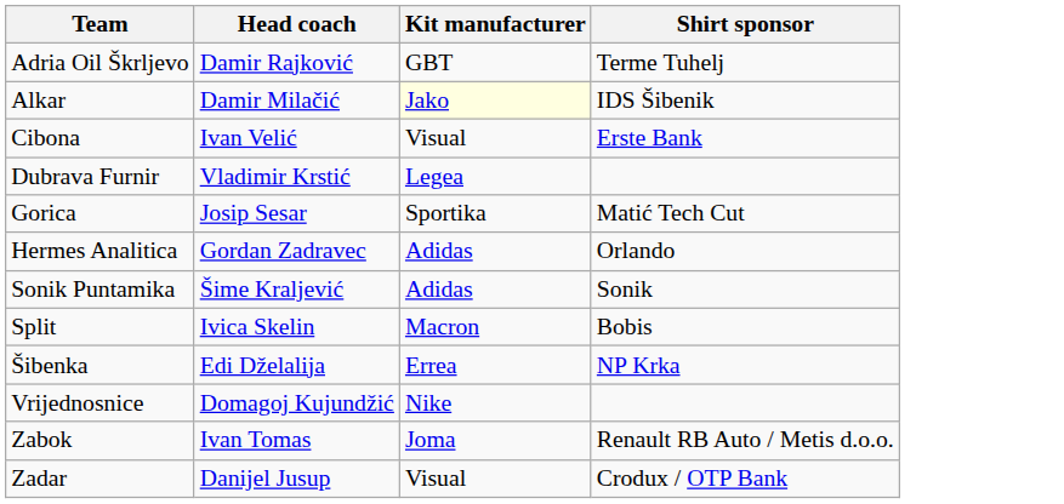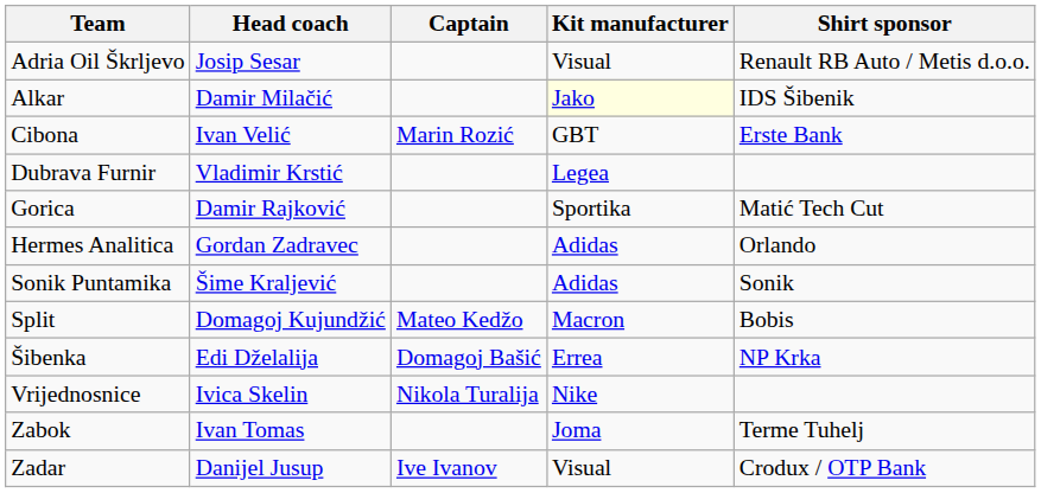+ column: Captain | Marin Rozić | Mateo Kedžo | Domagoj Bašić | Nikola Turalija | Ive Ivanov
Adria Oil Škrljevo | Head coach: Damir Rajković -> Josip Sesar
Adria Oil Škrljevo | Kit manufacturer: GBT -> Visual
Adria Oil Škrljevo | Shirt sponsor: Terme Tuhelj -> Renault RB Auto / Metis d.o.o.
Cibona | Kit manufacturer: Visual -> GBT
Gorica | Head coach: Josip Sesar -> Damir Rajković
Split | Head coach: Ivica Skelin -> Domagoj Kujundžić
Vrijednosnice | Head coach: Domagoj Kujundžić -> Ivica Skelin
Zabok | Shirt sponsor: Renault RB Auto / Metis d.o.o. -> Terme Tuhelj
